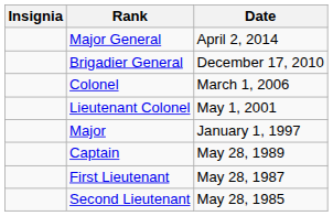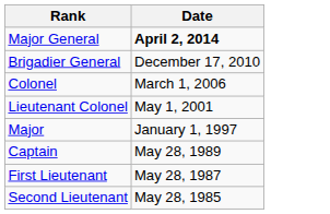- column: Insignia
Major General | Date: normal -> bold
